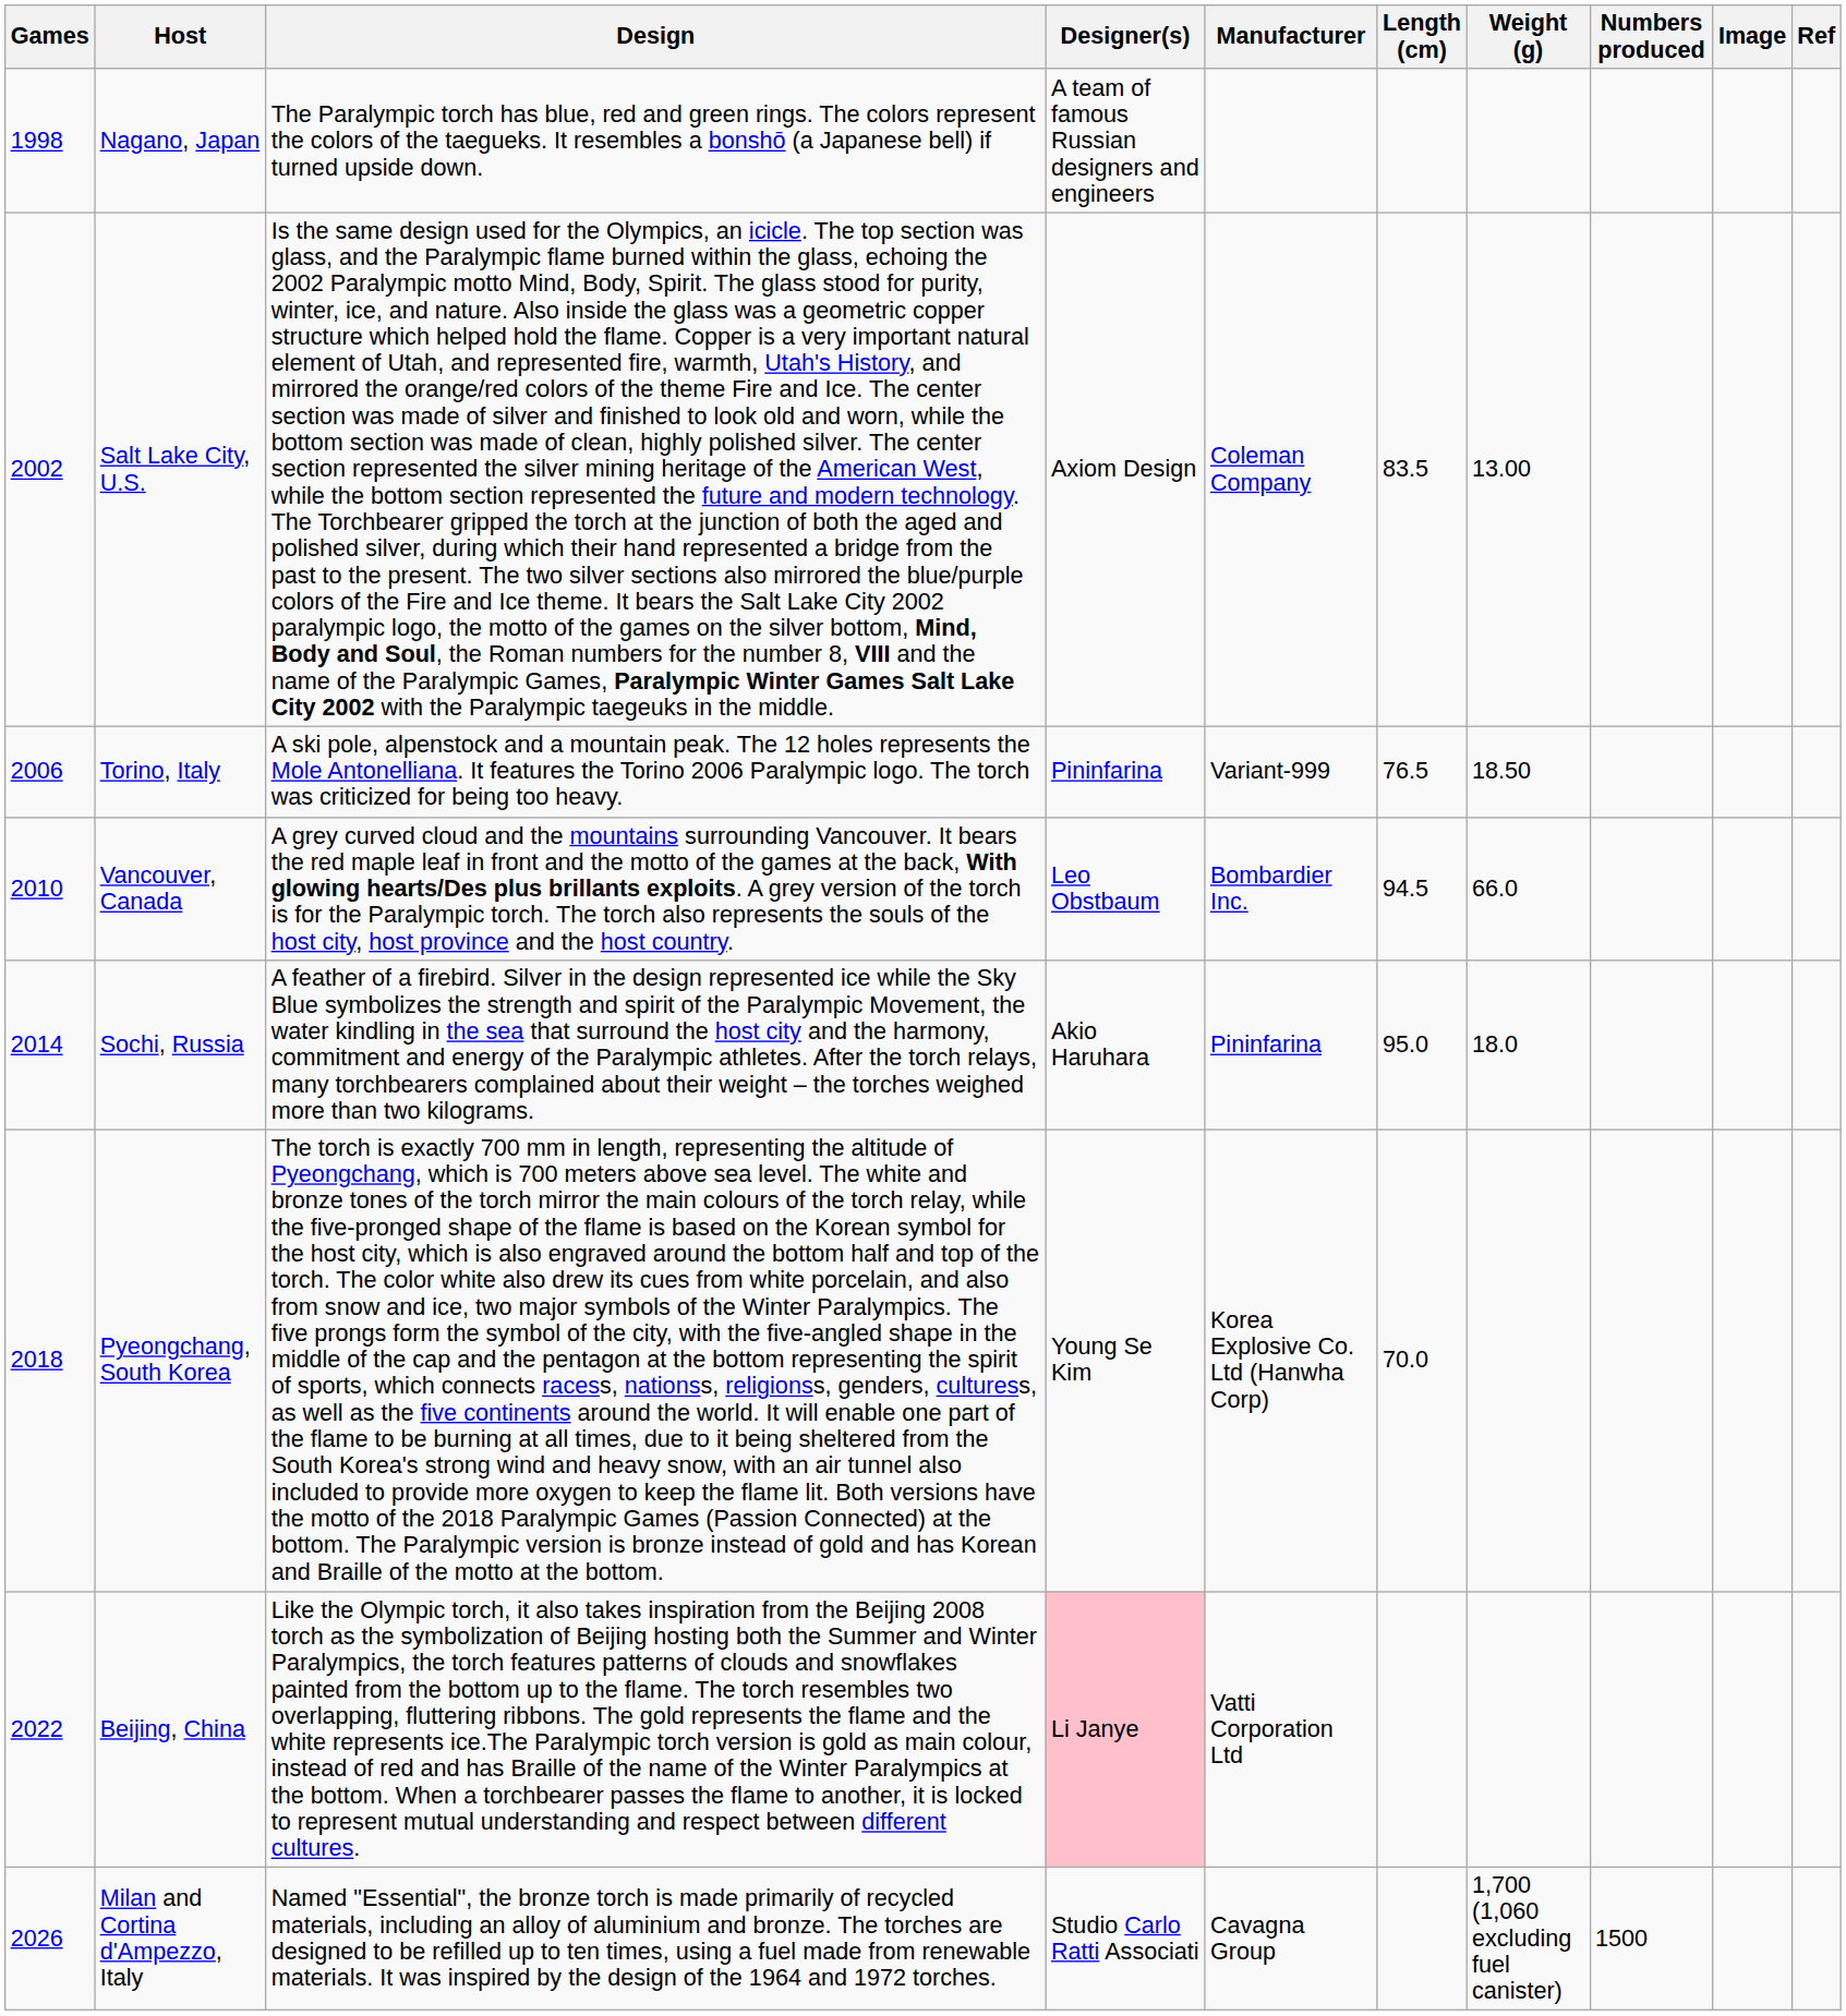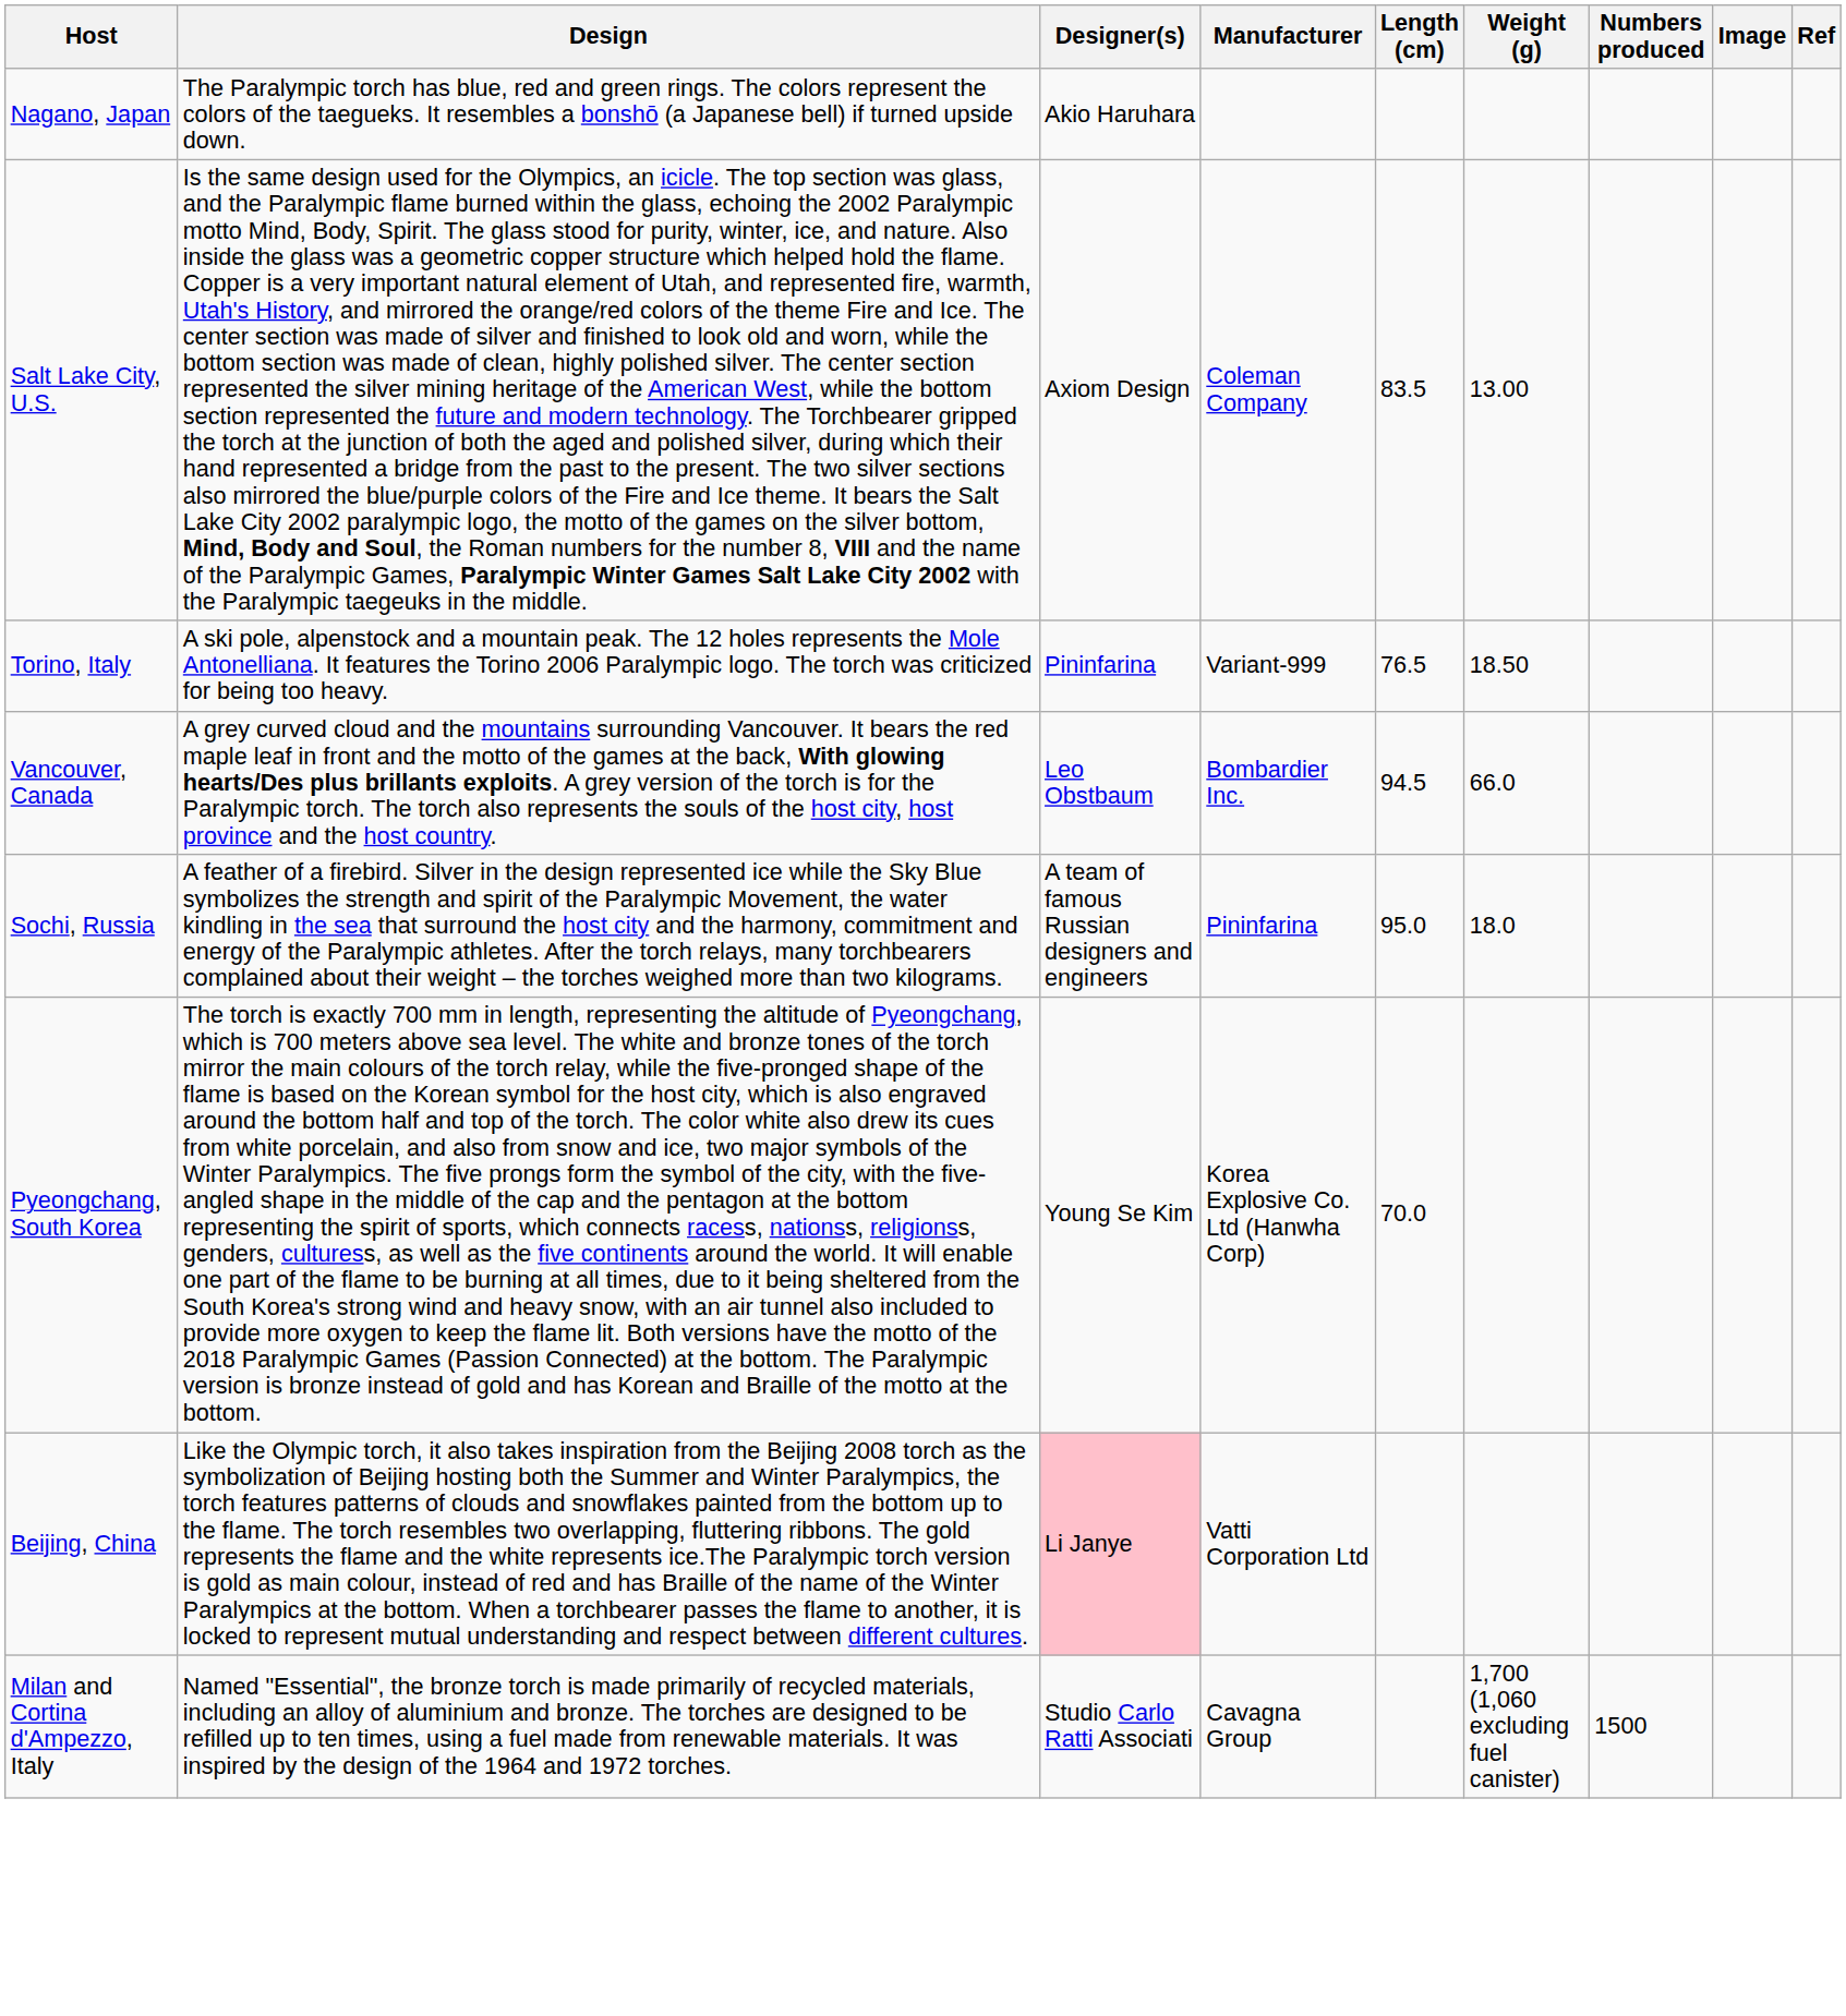- column: Games | 1998 | 2002 | 2006 | 2010 | 2014 | 2018 | 2022 | 2026
Nagano, Japan | Designer(s): A team of famous Russian designers and engineers -> Akio Haruhara
Sochi, Russia | Designer(s): Akio Haruhara -> A team of famous Russian designers and engineers
